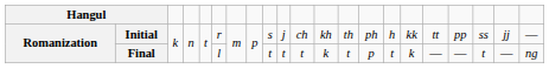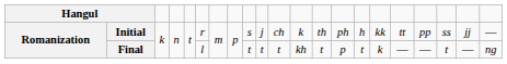Initial | column 12: kh -> k
Final | column 12: k -> kh
